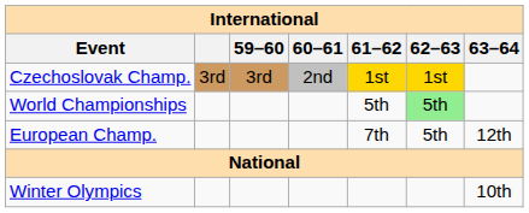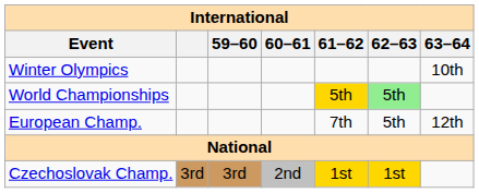rows swapped: Winter Olympics <-> Czechoslovak Champ.
World Championships | 61–62: no background -> gold background
